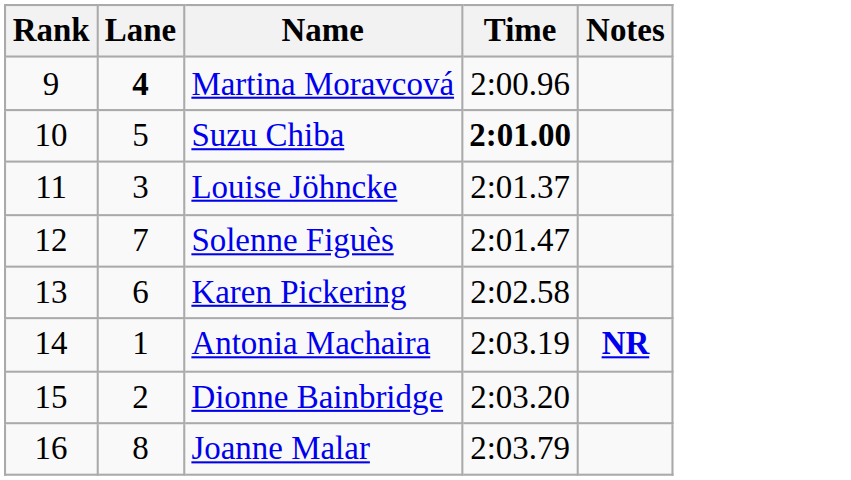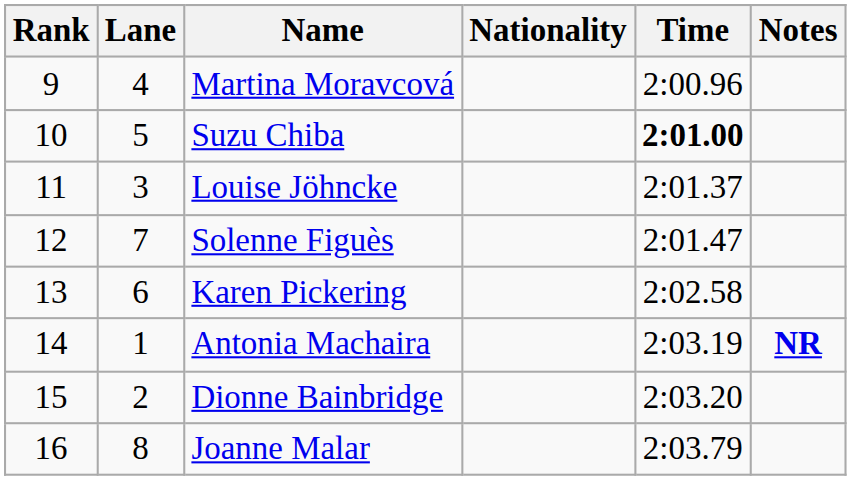+ column: Nationality
Martina Moravcová | Lane: bold -> normal
